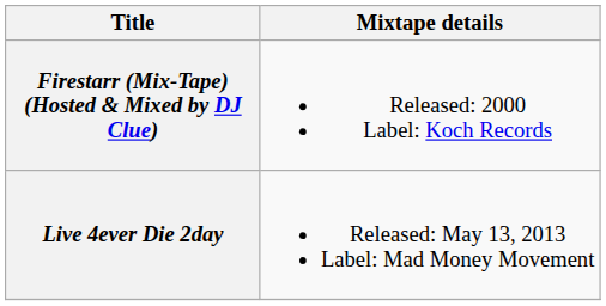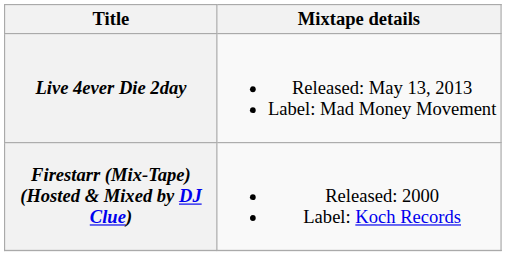rows swapped: Firestarr (Mix-Tape) (Hosted & Mixed by DJ Clue) <-> Live 4ever Die 2day
